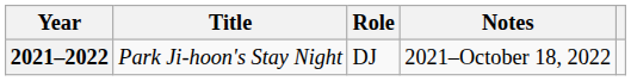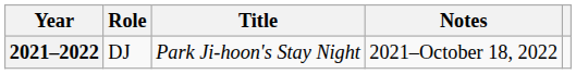columns swapped: Title <-> Role
